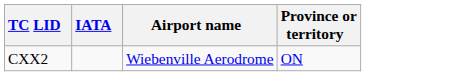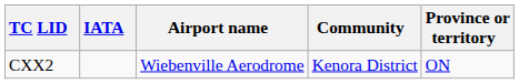+ column: Community | Kenora District
